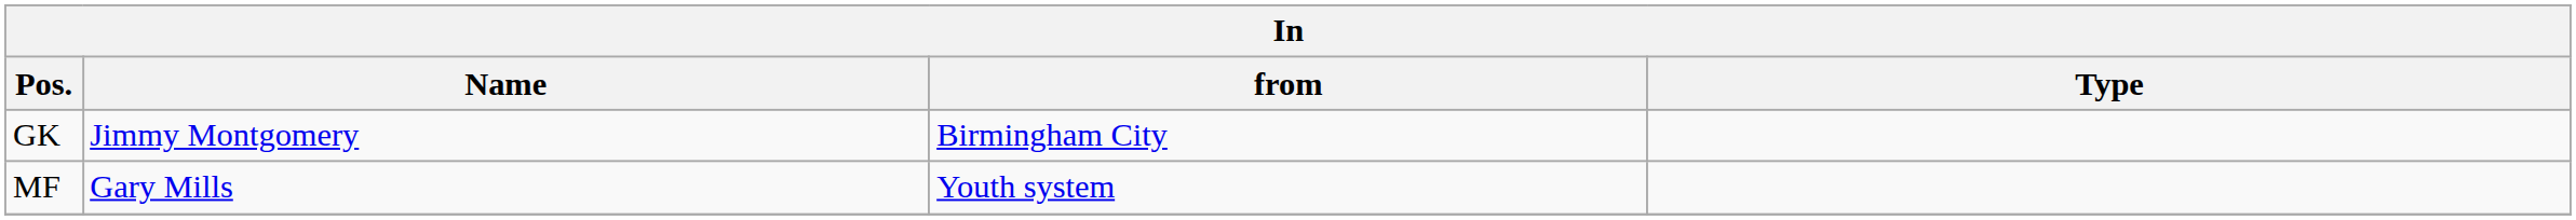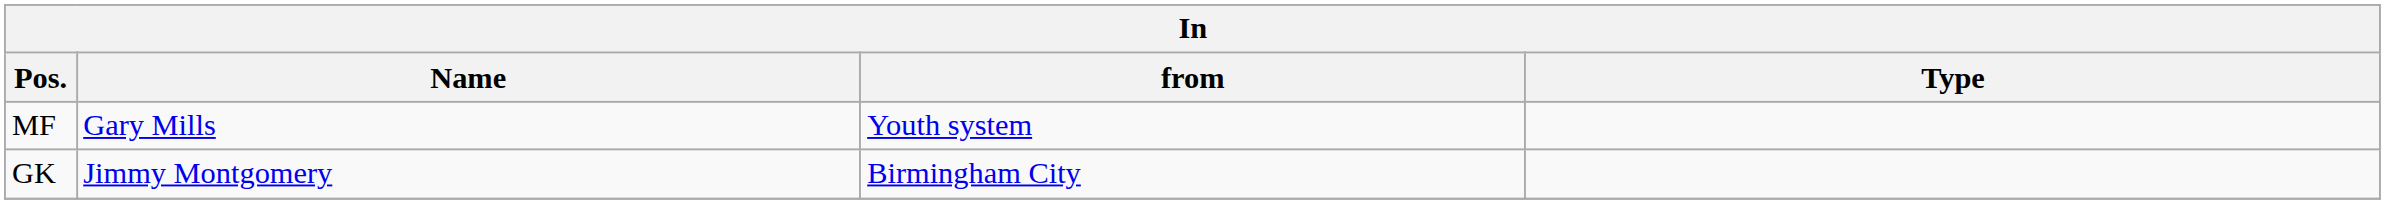rows swapped: GK <-> MF
